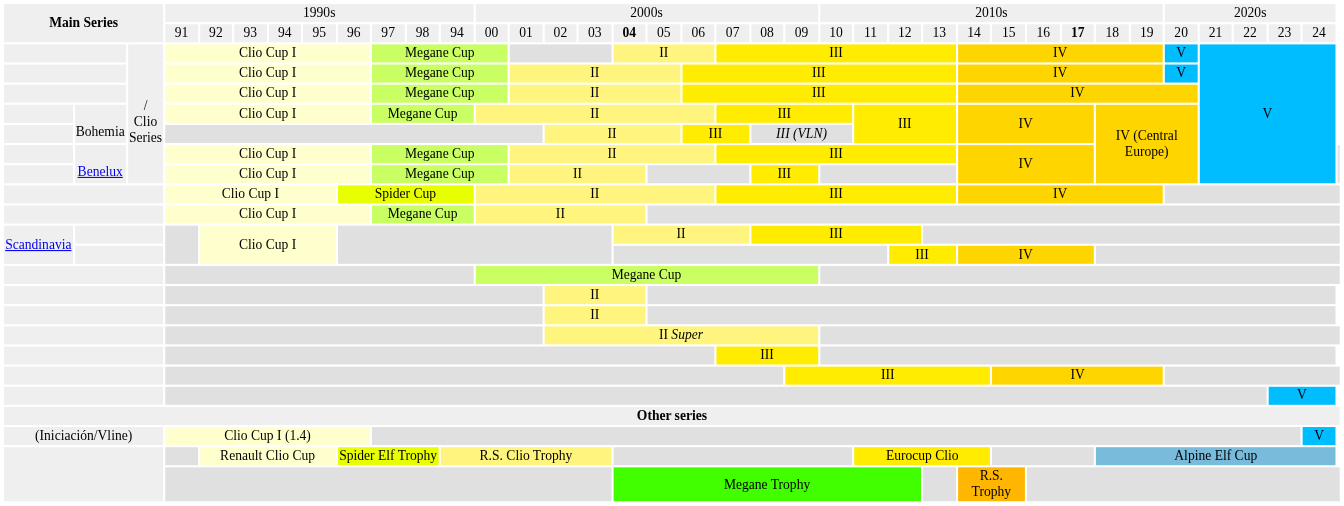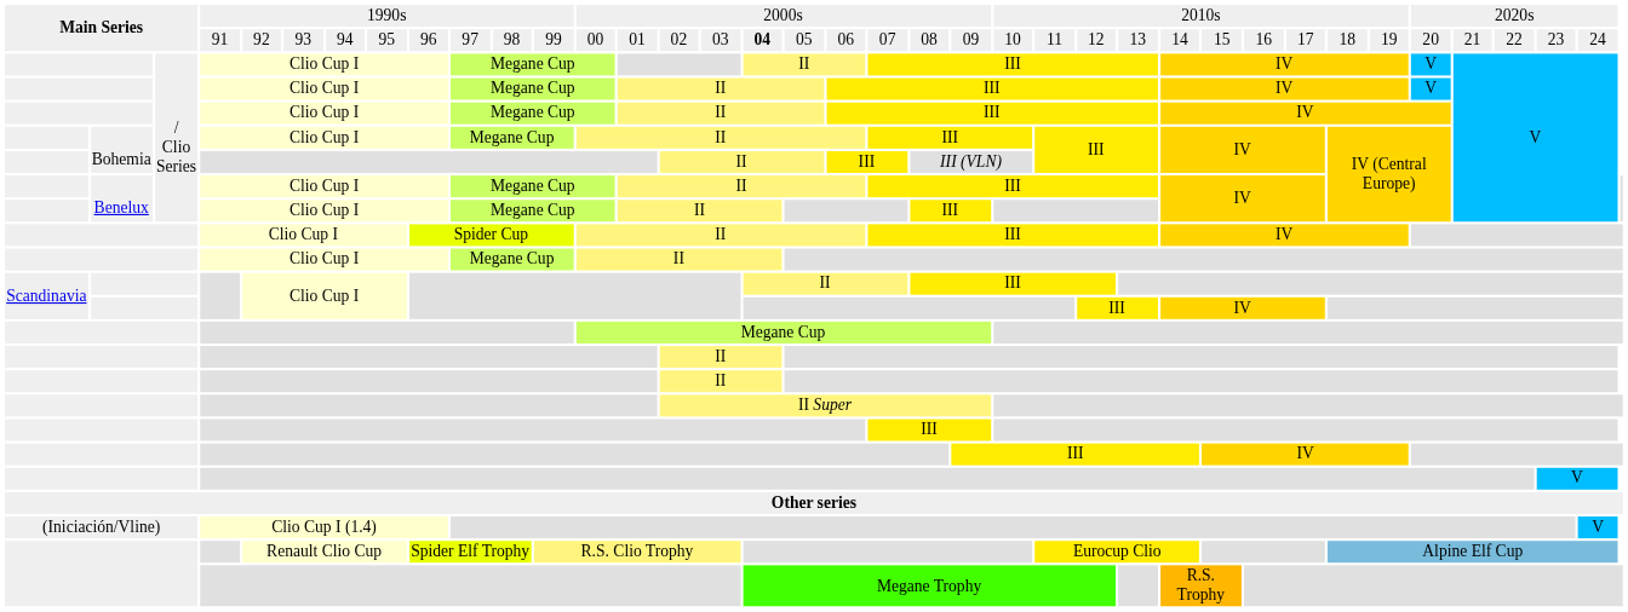Main Series / 91 | column 12: 94 -> 99
Main Series / 91 | column 30: bold -> normal
